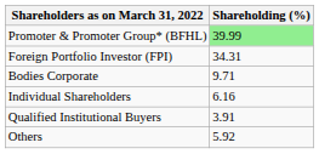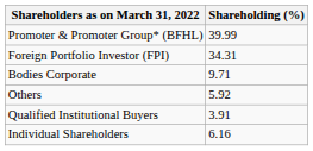Promoter & Promoter Group* (BFHL) | Shareholding (%): lightgreen background -> no background
rows swapped: Individual Shareholders <-> Others
